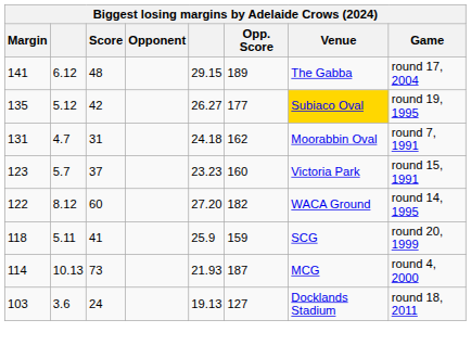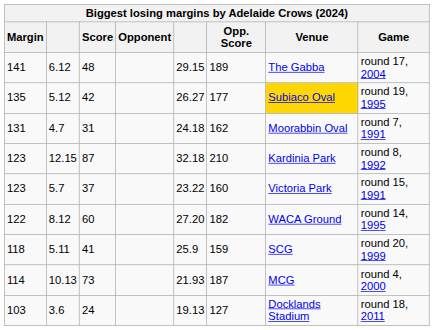+ row: 123 | 12.15 | 87 | 32.18 | 210 | Kardinia Park | round 8, 1992
5.7 | column 5: 23.23 -> 23.22
